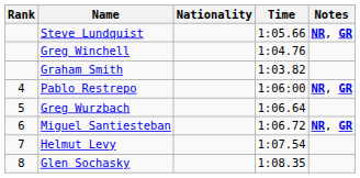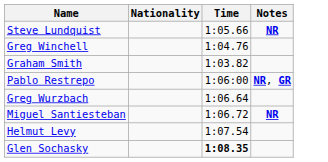- column: Rank | 4 | 5 | 6 | 7 | 8
Steve Lundquist | Notes: NR, GR -> NR
Miguel Santiesteban | Notes: NR, GR -> NR
Glen Sochasky | Time: normal -> bold
